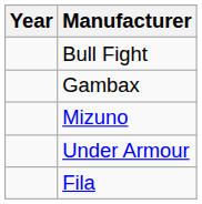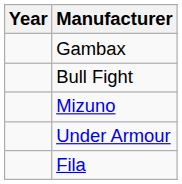rows swapped: Gambax <-> Bull Fight
